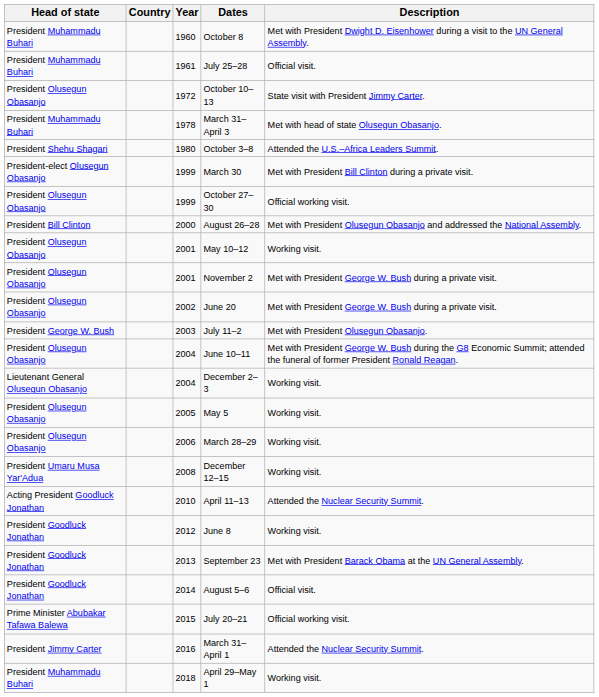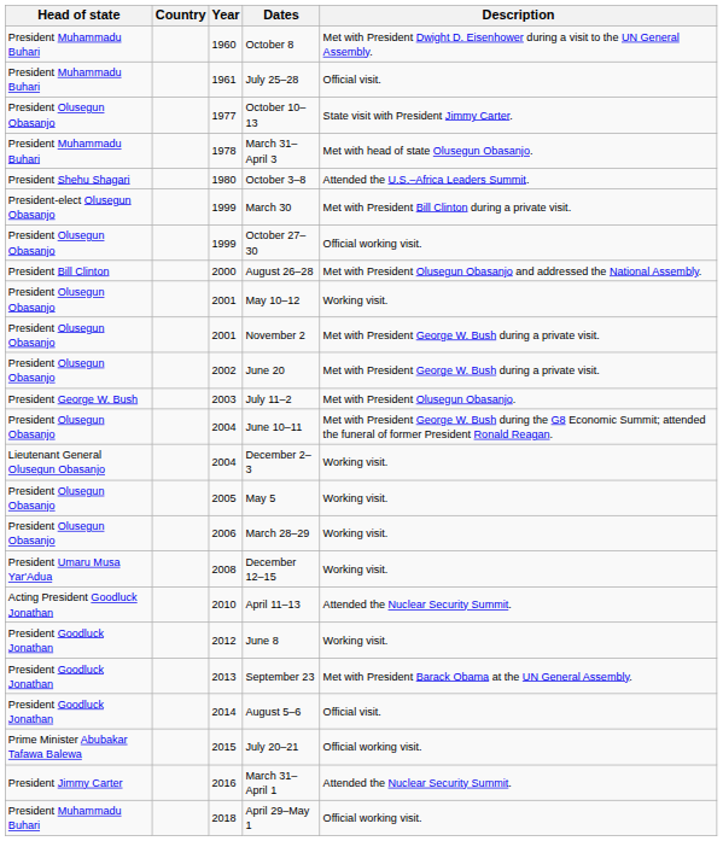October 10–13 | Year: 1972 -> 1977
April 29–May 1 | Description: Working visit. -> Official working visit.
